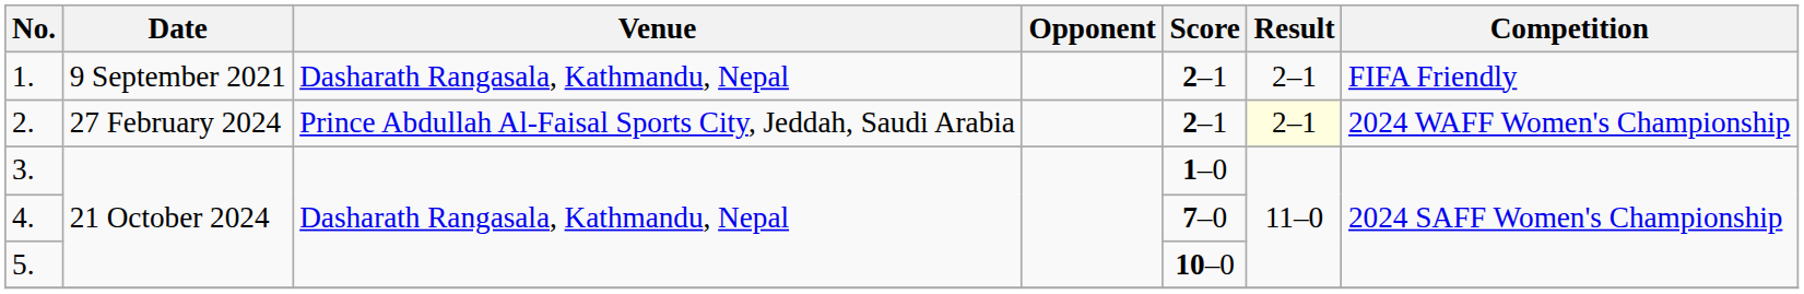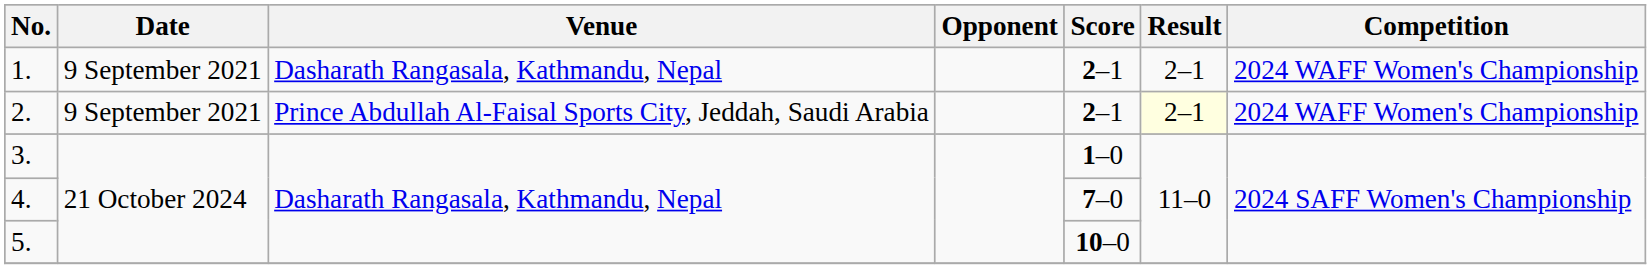1. | Competition: FIFA Friendly -> 2024 WAFF Women's Championship
2. | Date: 27 February 2024 -> 9 September 2021
